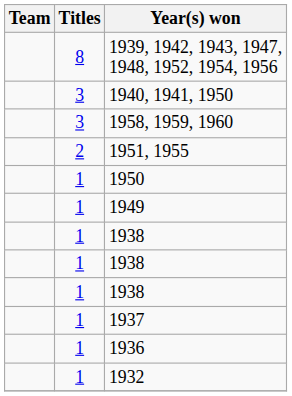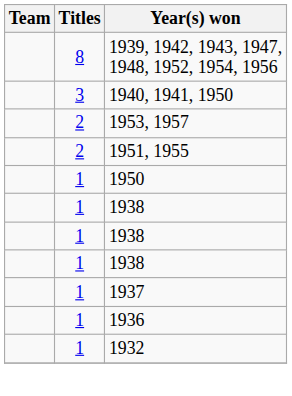- row: 3 | 1958, 1959, 1960
+ row: 2 | 1953, 1957
- row: 1 | 1949
